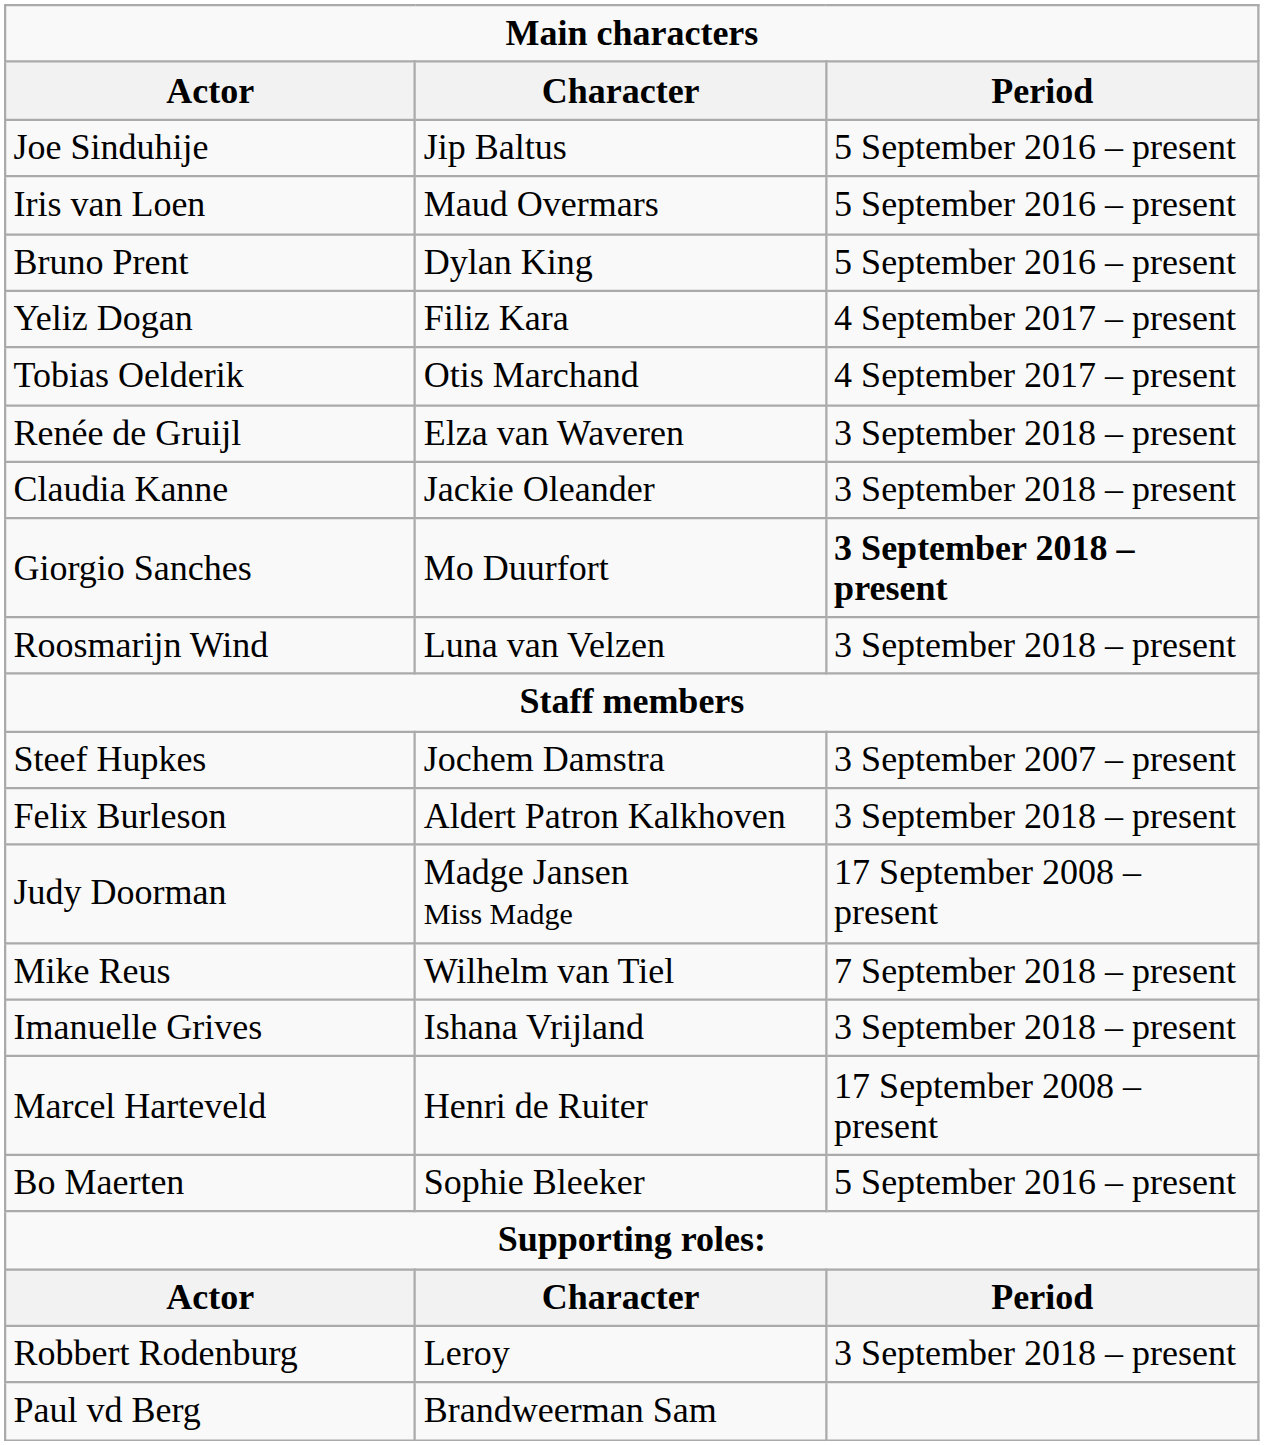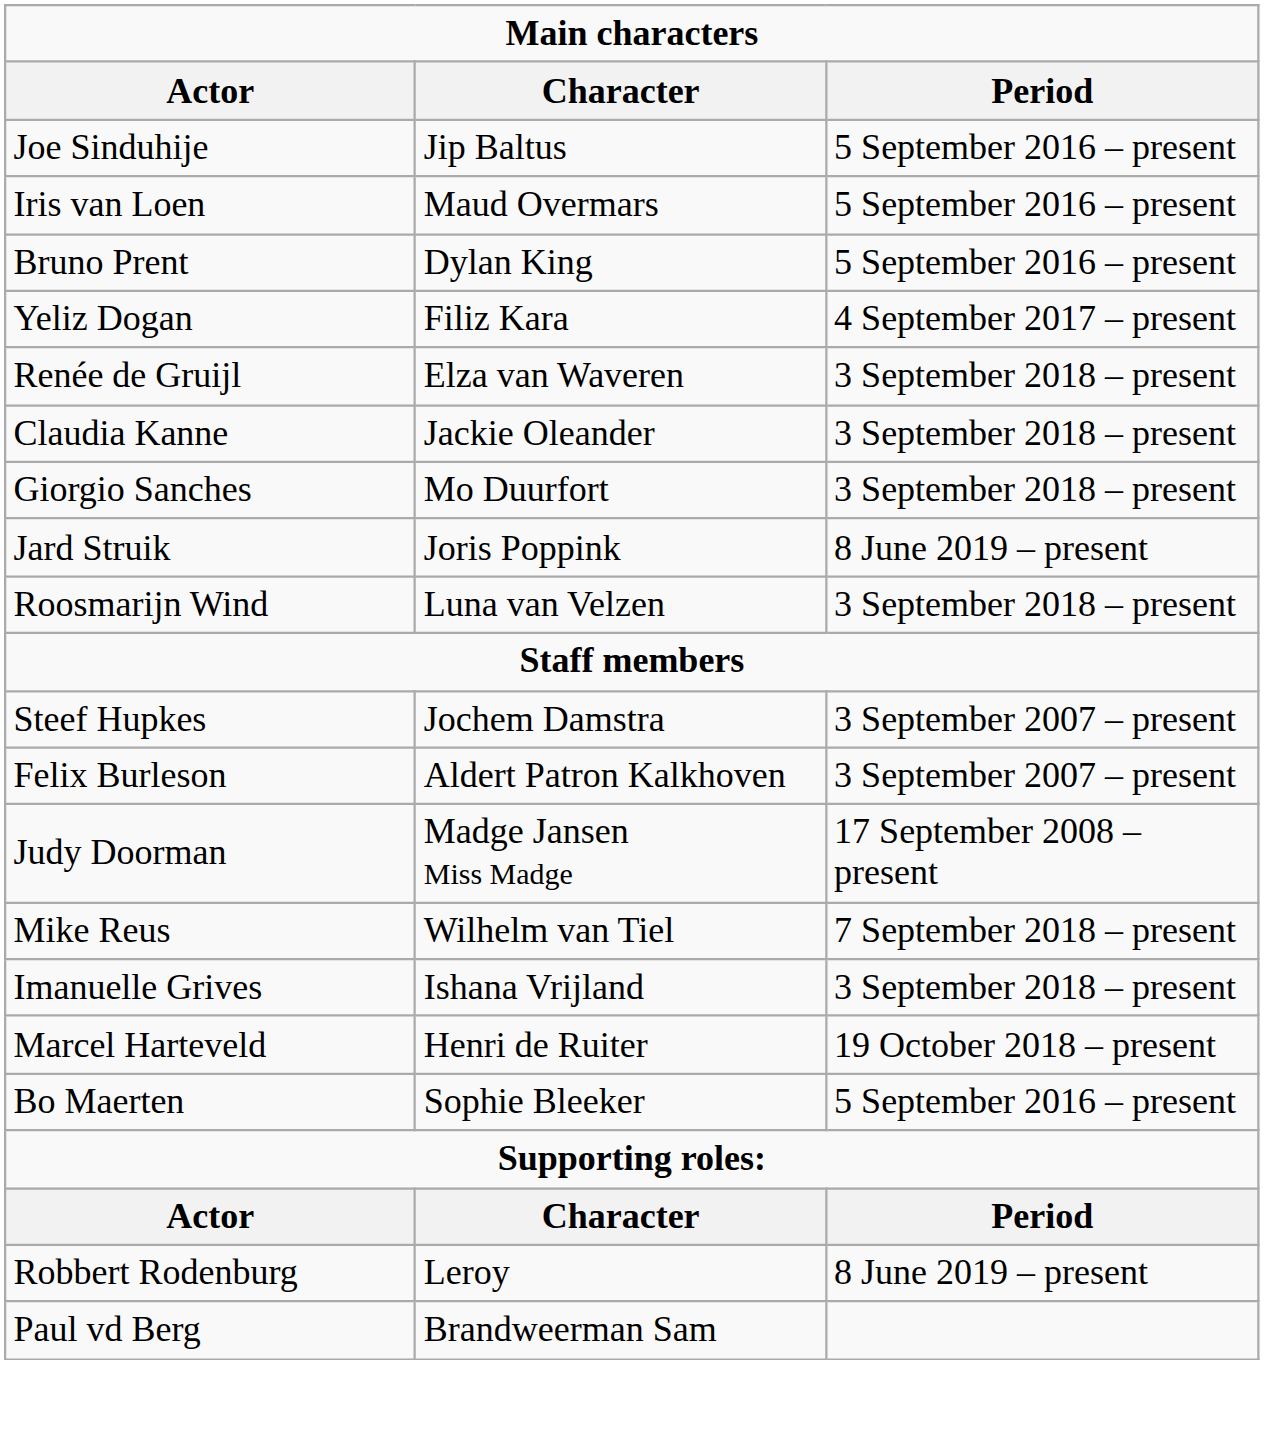- row: Tobias Oelderik | Otis Marchand | 4 September 2017 – present
Giorgio Sanches | Period: bold -> normal
+ row: Jard Struik | Joris Poppink | 8 June 2019 – present
Felix Burleson | Period: 3 September 2018 – present -> 3 September 2007 – present
Marcel Harteveld | Period: 17 September 2008 – present -> 19 October 2018 – present
Robbert Rodenburg | Period: 3 September 2018 – present -> 8 June 2019 – present
